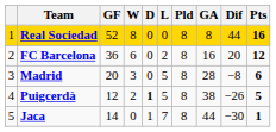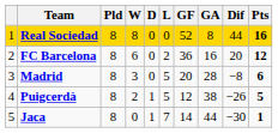columns swapped: Pld <-> GF
Puigcerdà | D: bold -> normal
